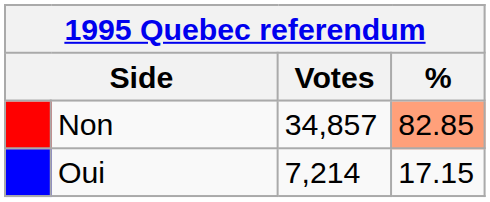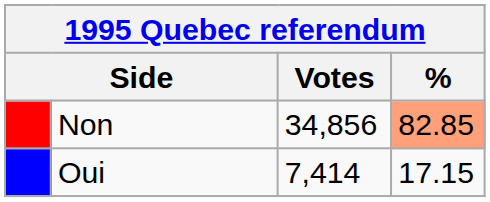Non | Votes: 34,857 -> 34,856
Oui | Votes: 7,214 -> 7,414
